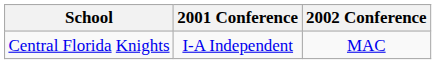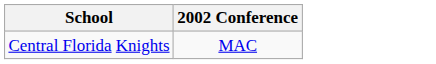- column: 2001 Conference | I-A Independent
